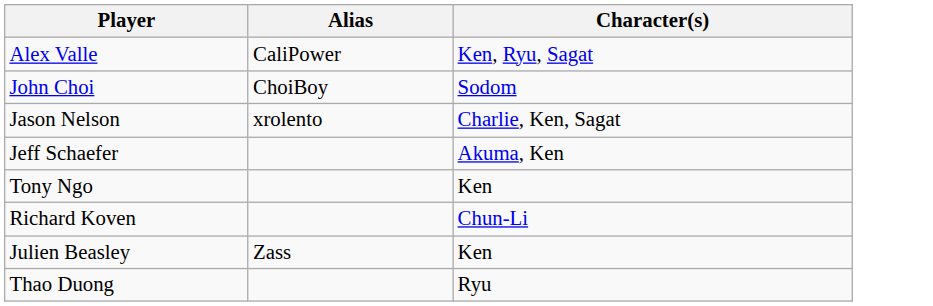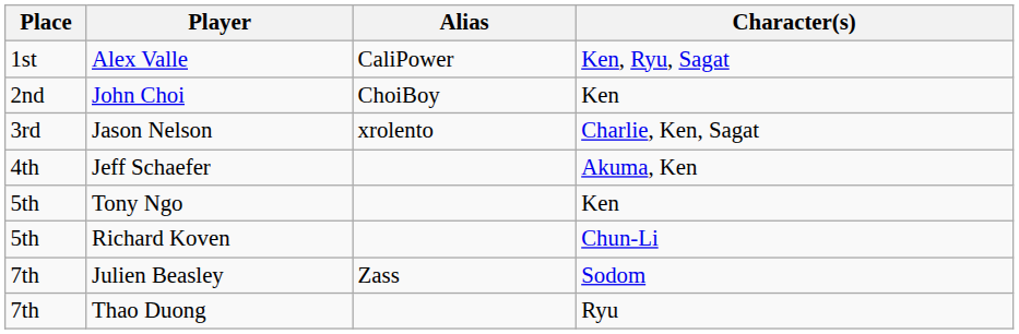+ column: Place | 1st | 2nd | 3rd | 4th | 5th | 5th | 7th | 7th
John Choi | Character(s): Sodom -> Ken
Julien Beasley | Character(s): Ken -> Sodom
